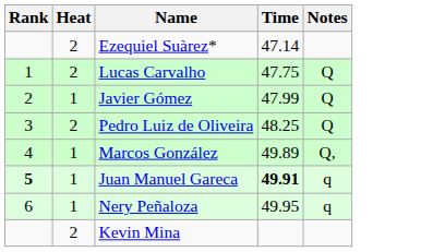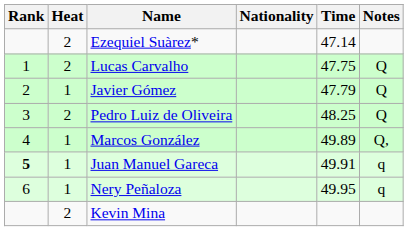+ column: Nationality
Javier Gómez | Time: 47.99 -> 47.79
Juan Manuel Gareca | Time: bold -> normal
